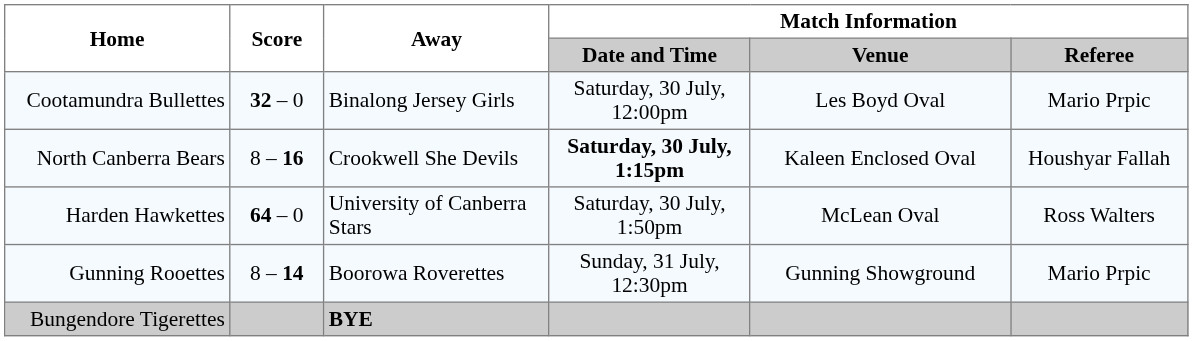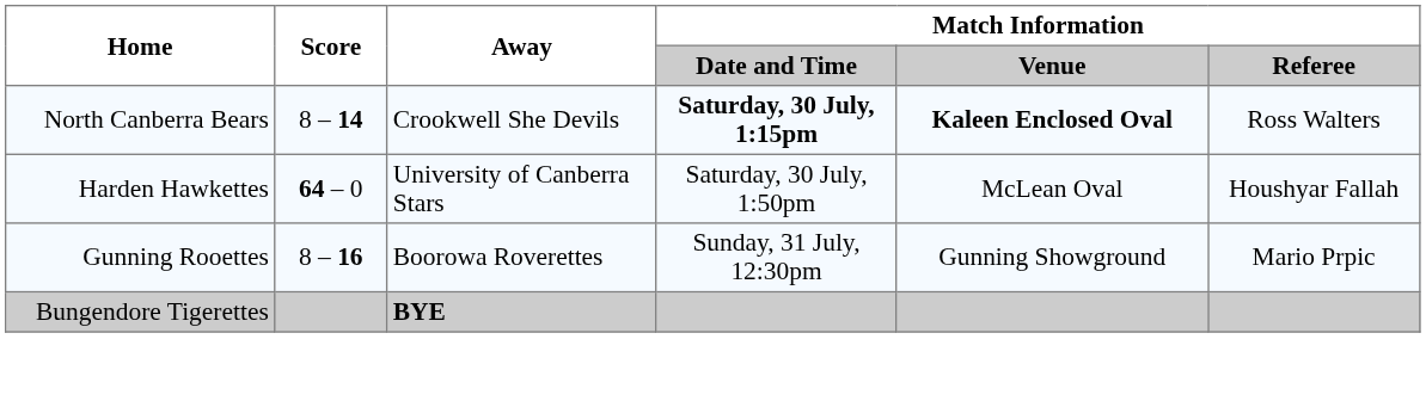- row: Cootamundra Bullettes | 32 – 0 | Binalong Jersey Girls | Saturday, 30 July, 12:00pm | Les Boyd Oval | Mario Prpic
North Canberra Bears | Score: 8 – 16 -> 8 – 14
North Canberra Bears | Match Information / Venue: normal -> bold
North Canberra Bears | Match Information / Referee: Houshyar Fallah -> Ross Walters
Harden Hawkettes | Match Information / Referee: Ross Walters -> Houshyar Fallah
Gunning Rooettes | Score: 8 – 14 -> 8 – 16
